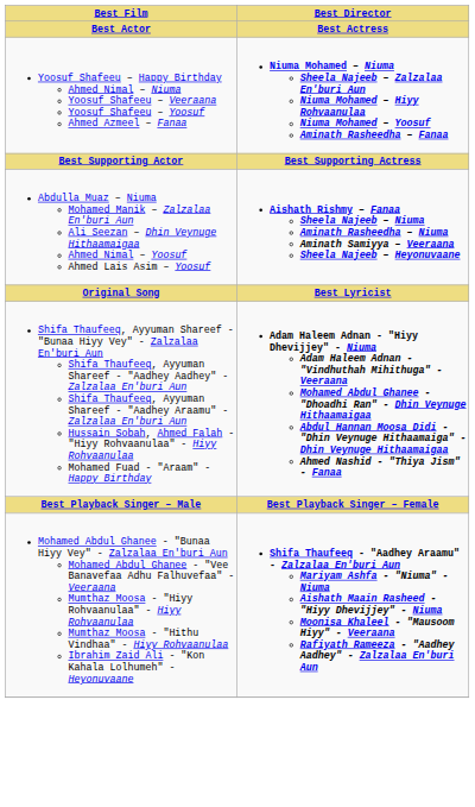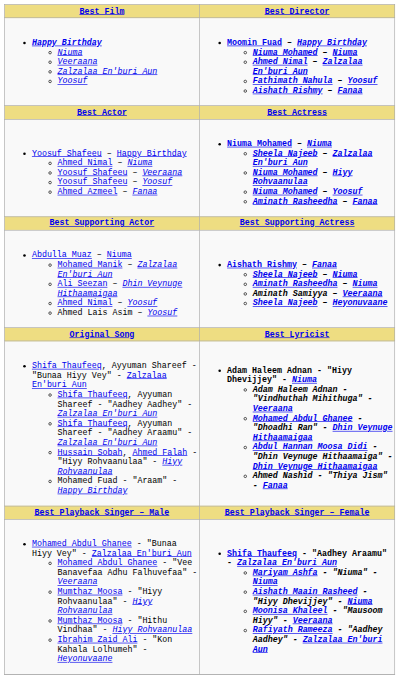+ row: Happy Birthday Niuma Veeraana Zalzalaa En'buri Aun Yoosuf | Moomin Fuad – Happy Birthday Niuma Mohamed – Niuma Ahmed Nimal – Zalzalaa En'buri Aun Fathimath Nahula – Yoosuf Aishath Rishmy – Fanaa
